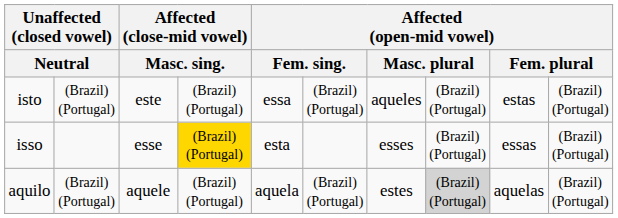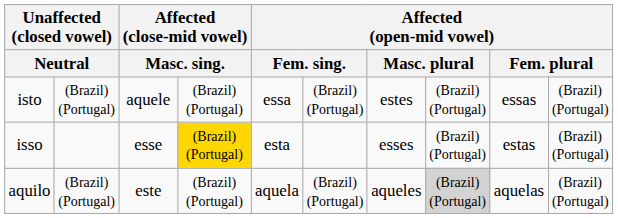isto | column 3: este -> aquele
isto | column 7: aqueles -> estes
isto | column 9: estas -> essas
isso | column 9: essas -> estas
aquilo | column 3: aquele -> este
aquilo | column 7: estes -> aqueles
